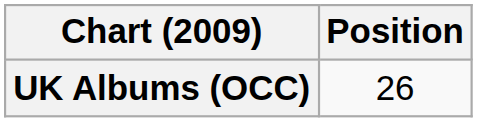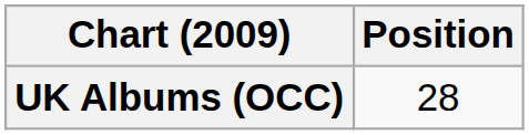UK Albums (OCC) | Position: 26 -> 28
